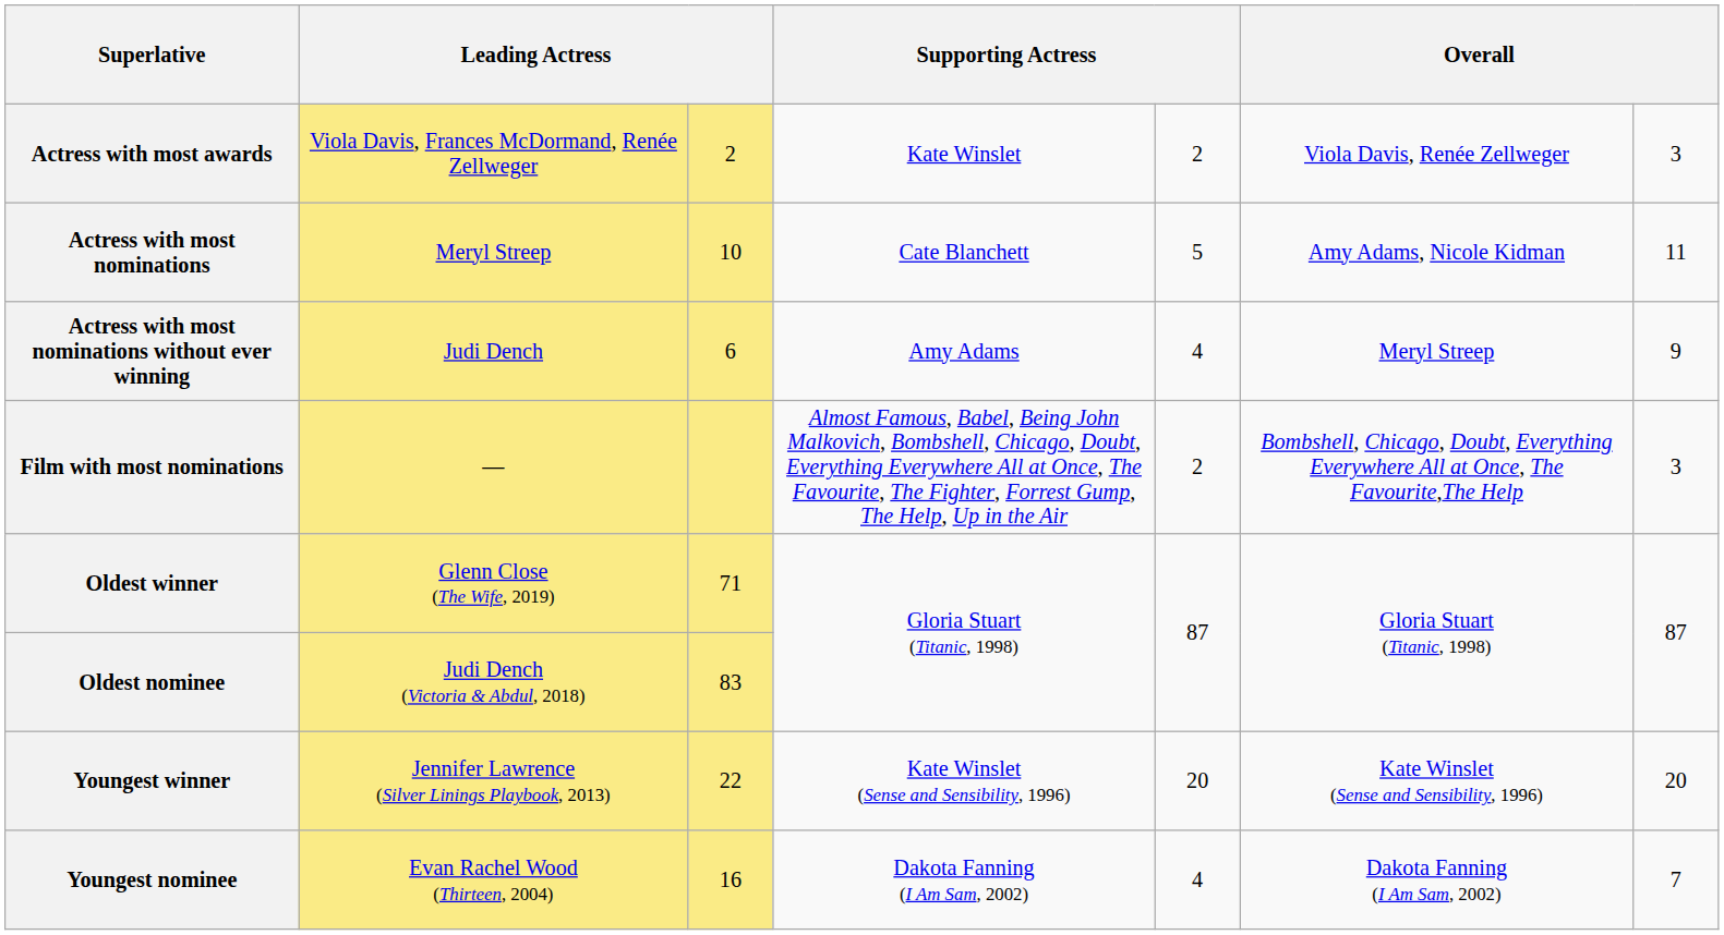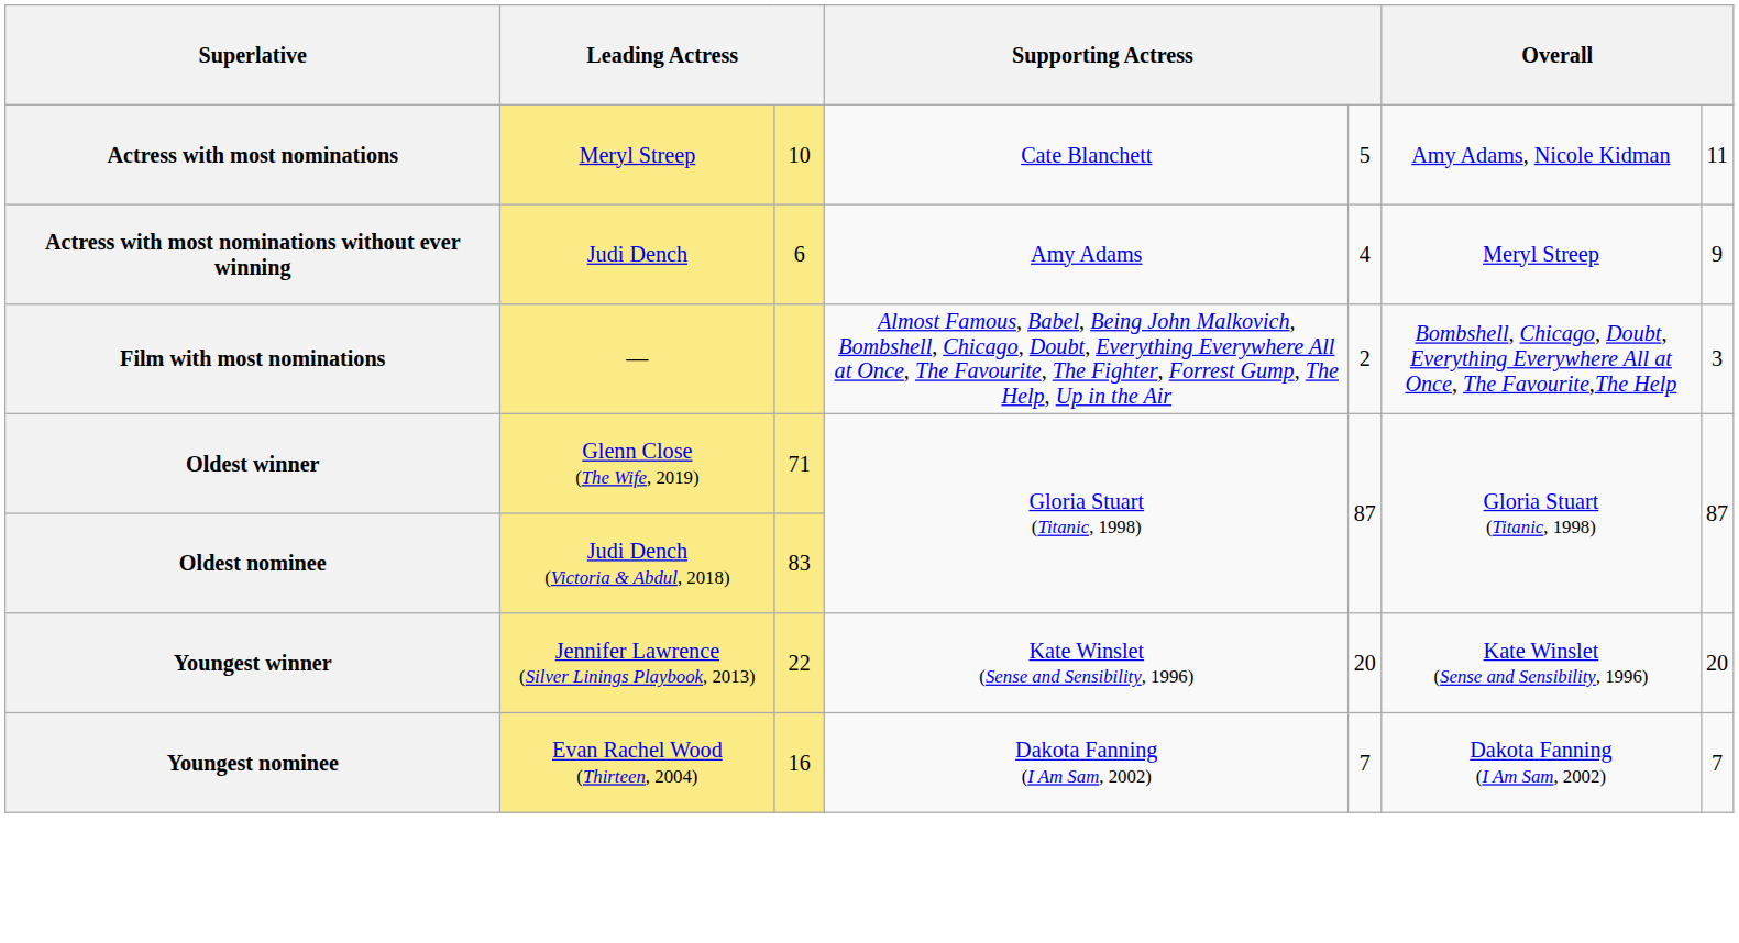- row: Actress with most awards | Viola Davis, Frances McDormand, Renée Zellweger | 2 | Kate Winslet | 2 | Viola Davis, Renée Zellweger | 3
Youngest nominee | column 5: 4 -> 7
